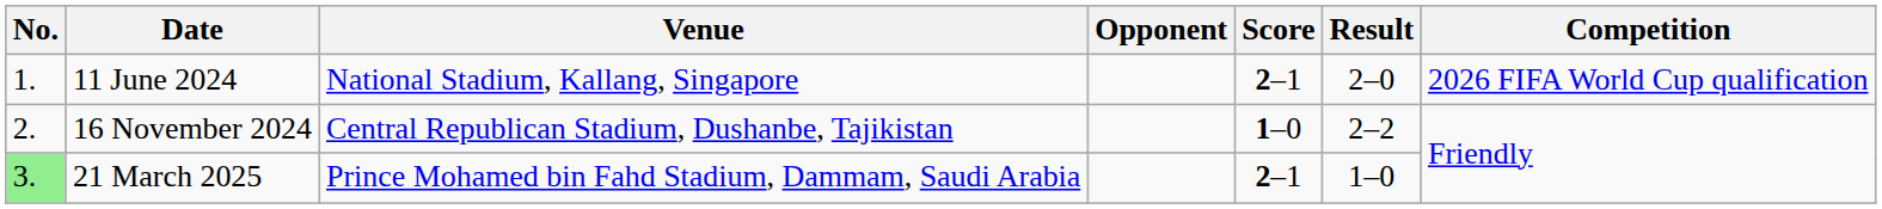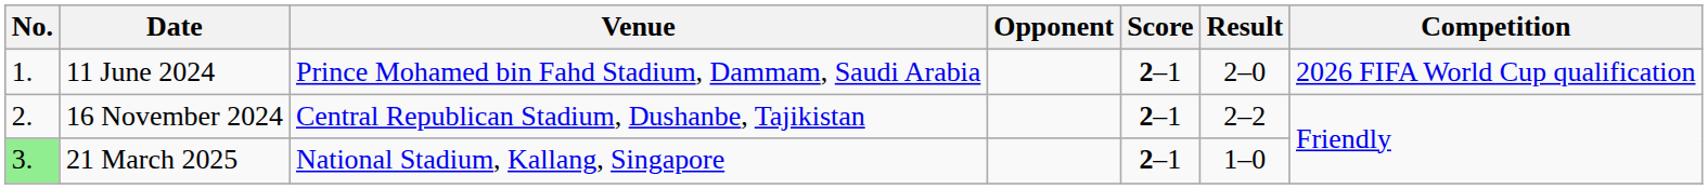11 June 2024 | Venue: National Stadium, Kallang, Singapore -> Prince Mohamed bin Fahd Stadium, Dammam, Saudi Arabia
16 November 2024 | Score: 1–0 -> 2–1
21 March 2025 | Venue: Prince Mohamed bin Fahd Stadium, Dammam, Saudi Arabia -> National Stadium, Kallang, Singapore
